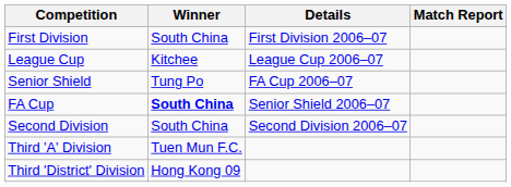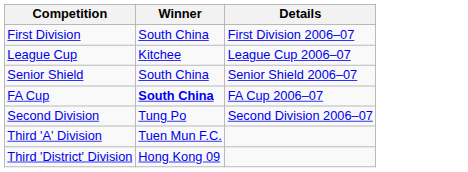- column: Match Report
Senior Shield | Winner: Tung Po -> South China
Senior Shield | Details: FA Cup 2006–07 -> Senior Shield 2006–07
FA Cup | Details: Senior Shield 2006–07 -> FA Cup 2006–07
Second Division | Winner: South China -> Tung Po
